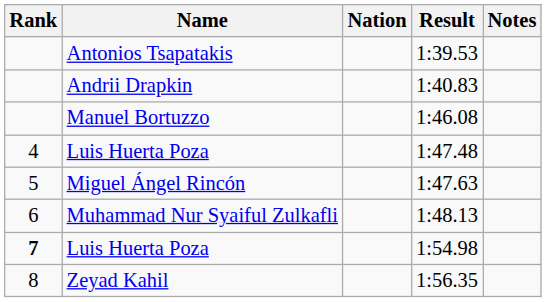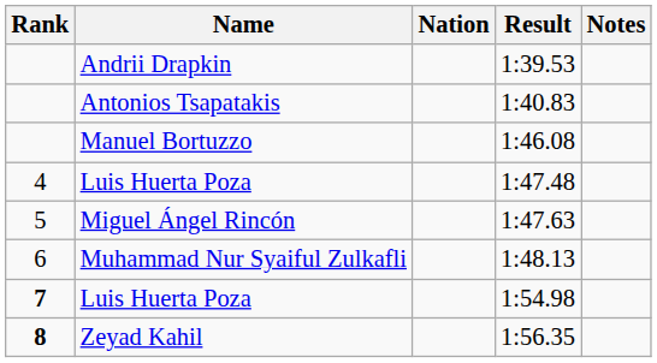1:39.53 | Name: Antonios Tsapatakis -> Andrii Drapkin
1:40.83 | Name: Andrii Drapkin -> Antonios Tsapatakis
1:56.35 | Rank: normal -> bold
